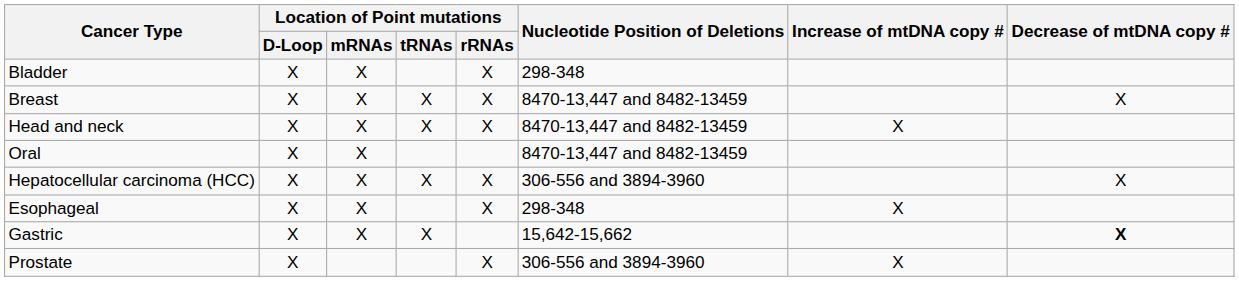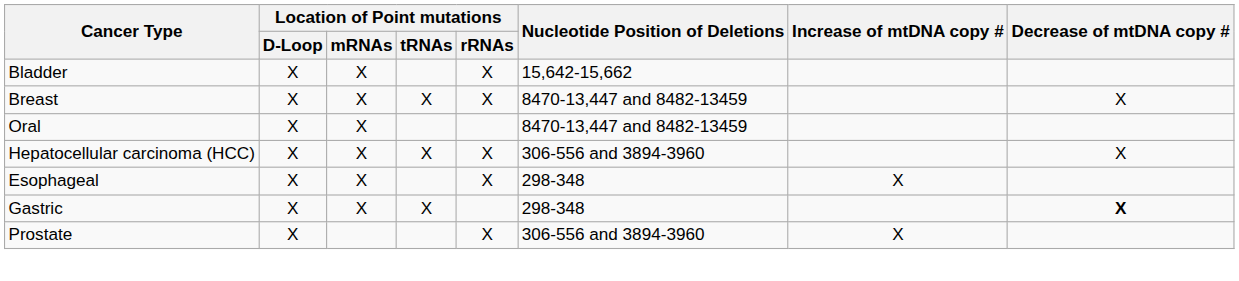Bladder | Nucleotide Position of Deletions: 298-348 -> 15,642-15,662
- row: Head and neck | X | X | X | X | 8470-13,447 and 8482-13459 | X
Gastric | Nucleotide Position of Deletions: 15,642-15,662 -> 298-348
